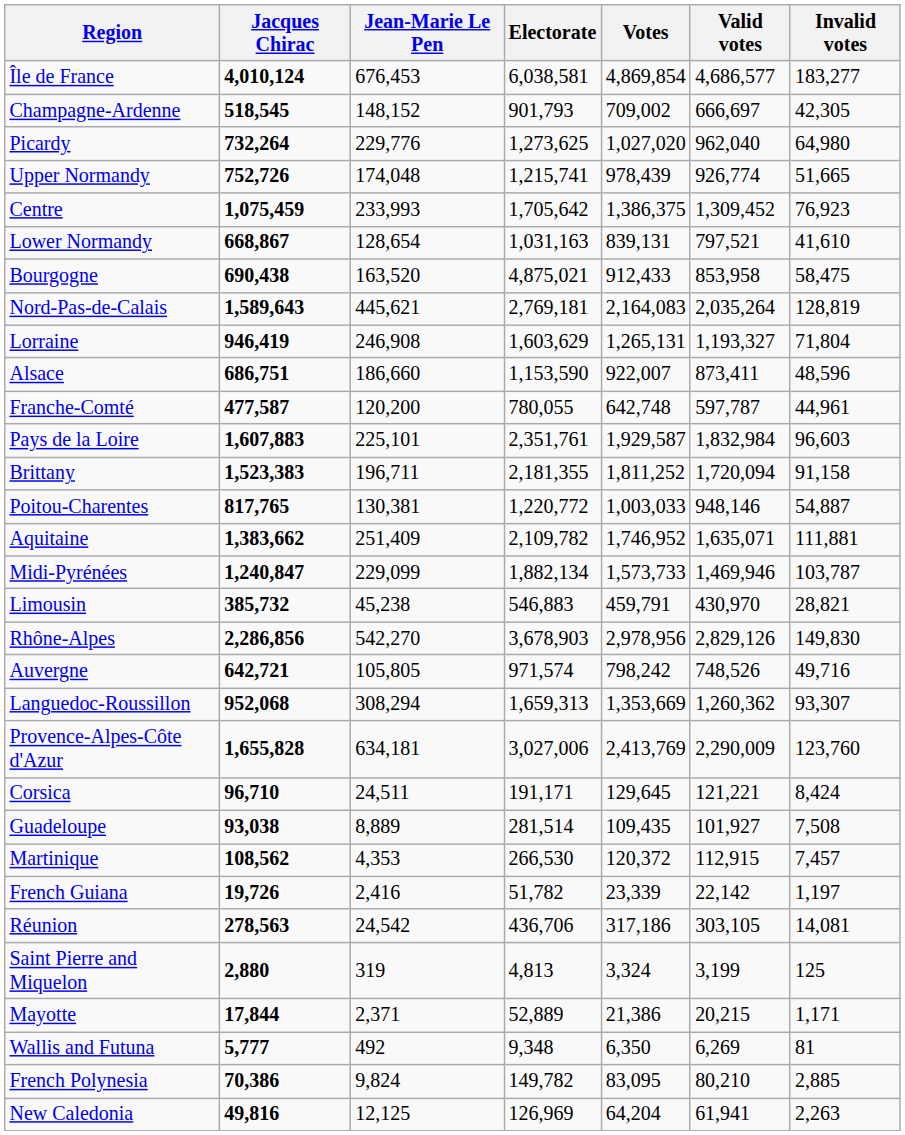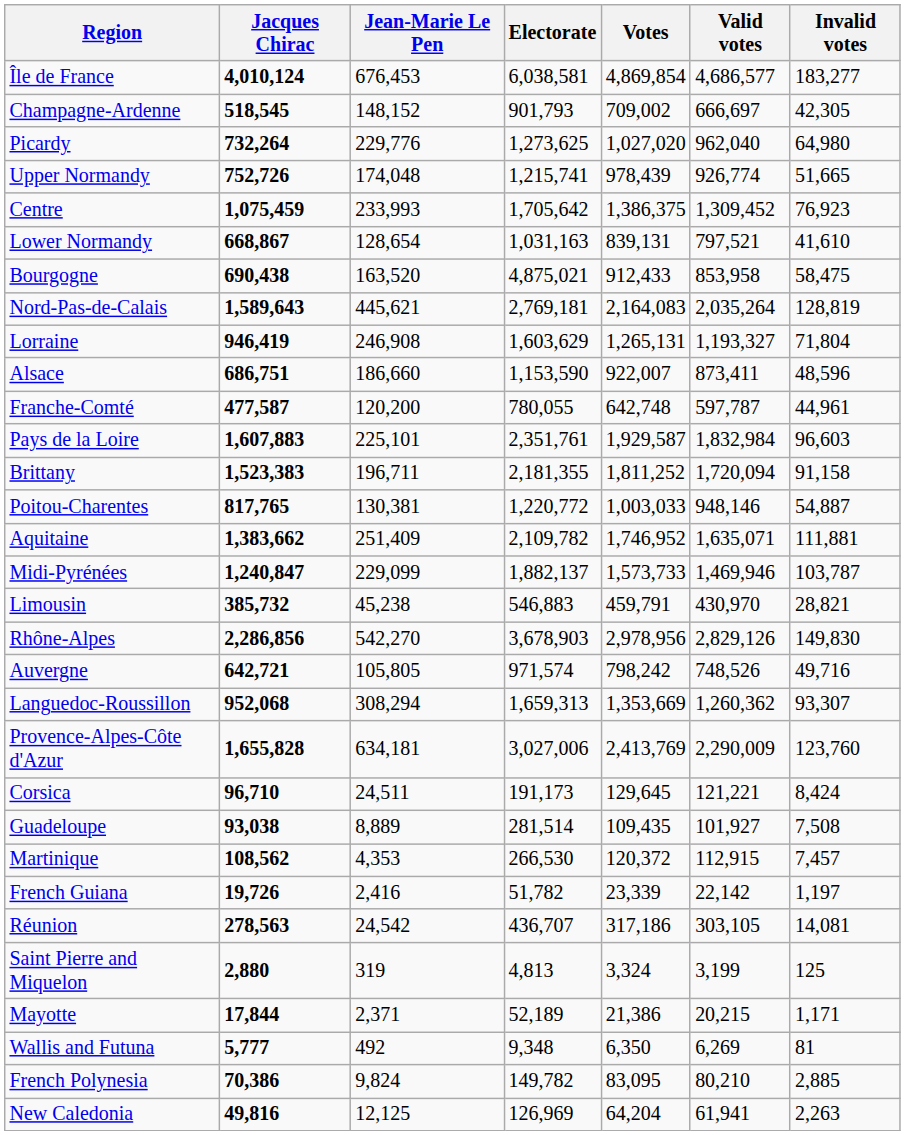Midi-Pyrénées | Electorate: 1,882,134 -> 1,882,137
Corsica | Electorate: 191,171 -> 191,173
Réunion | Electorate: 436,706 -> 436,707
Mayotte | Electorate: 52,889 -> 52,189
